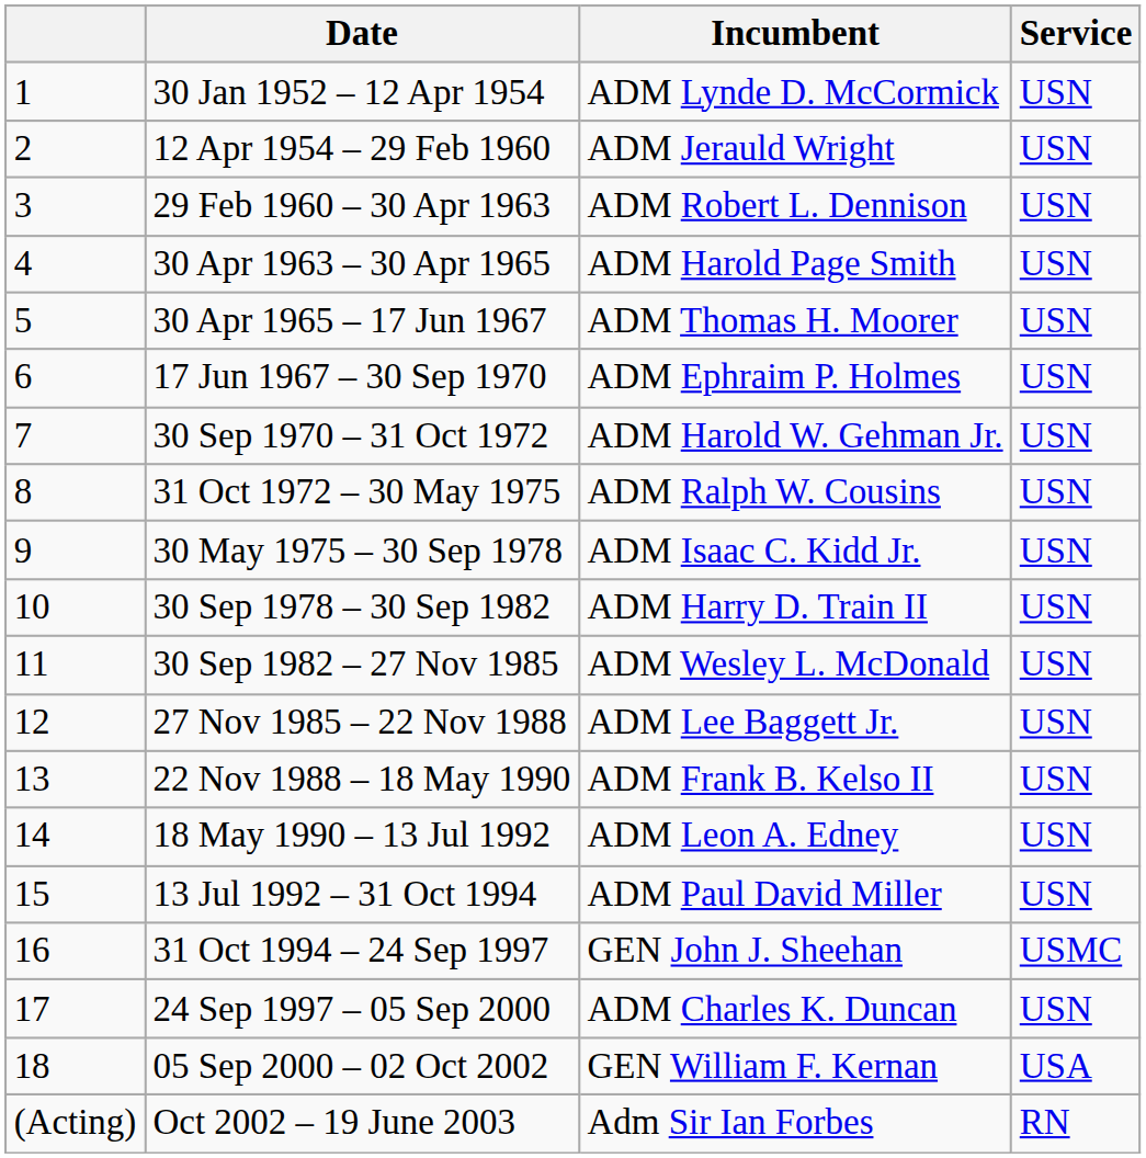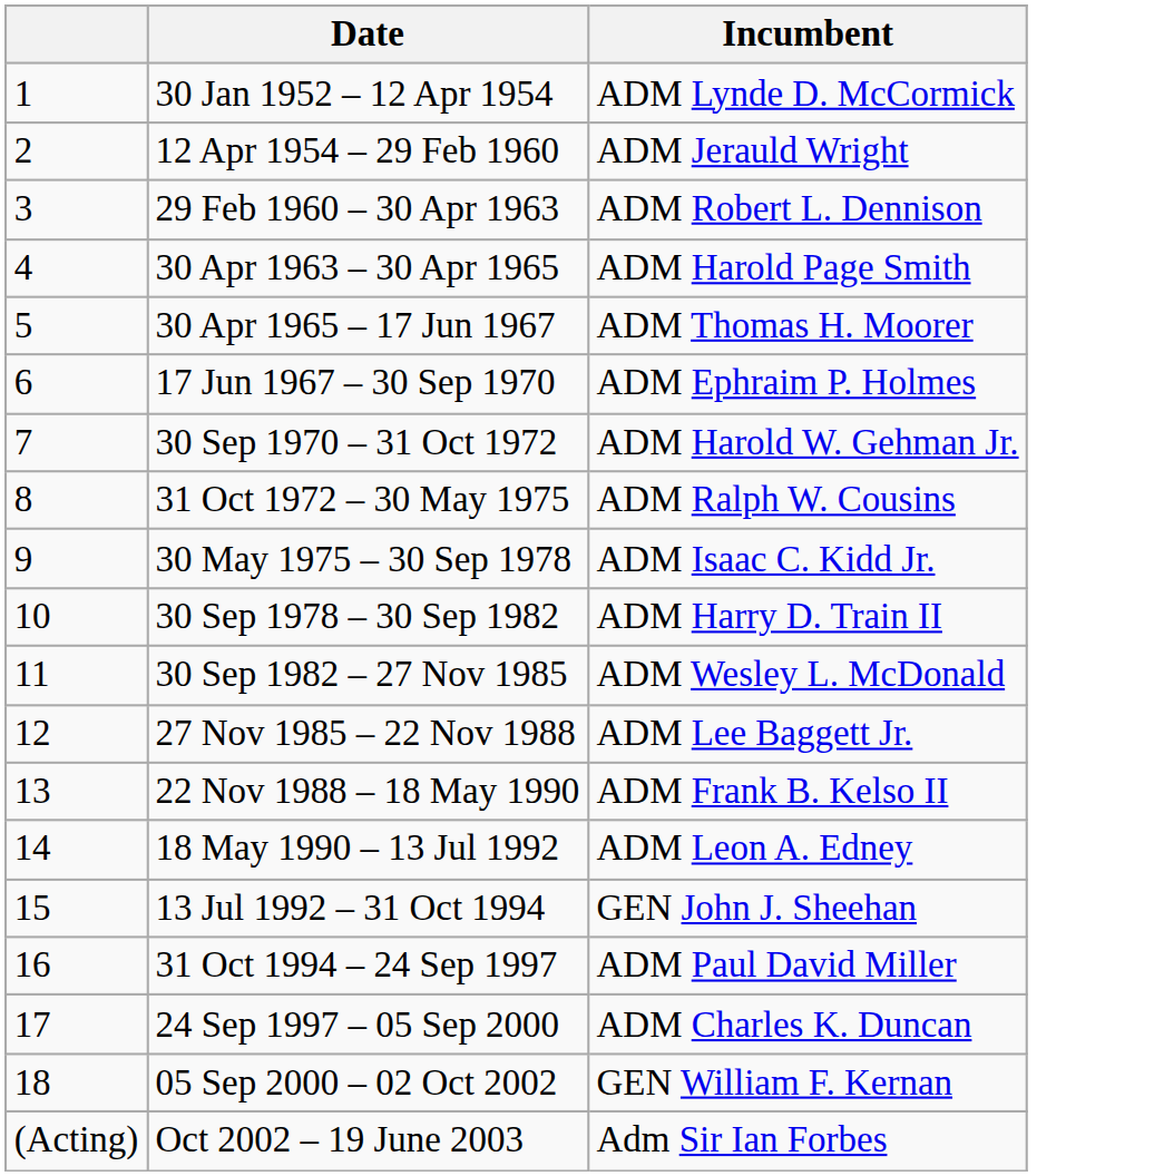- column: Service | USN | USN | USN | USN | USN | USN | USN | USN | USN | USN | USN | USN | USN | USN | USN | USMC | USN | USA | RN
13 Jul 1992 – 31 Oct 1994 | Incumbent: ADM Paul David Miller -> GEN John J. Sheehan
31 Oct 1994 – 24 Sep 1997 | Incumbent: GEN John J. Sheehan -> ADM Paul David Miller
